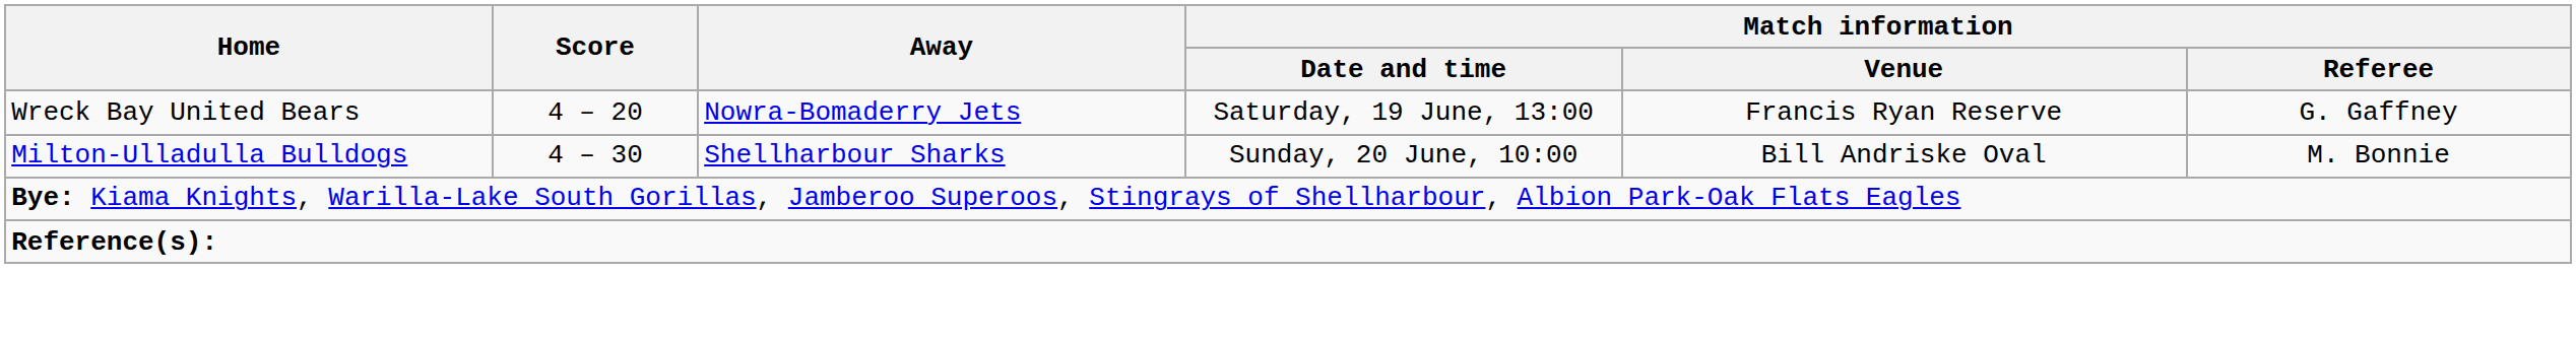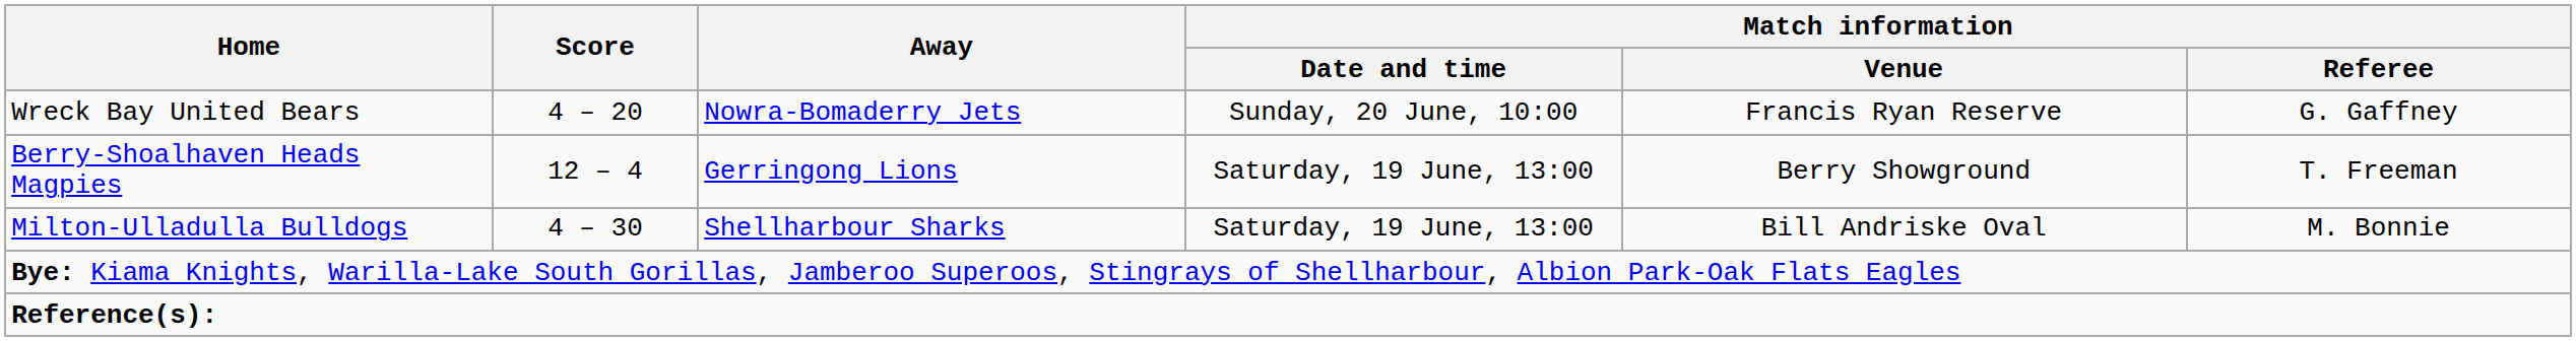Wreck Bay United Bears | Match information / Date and time: Saturday, 19 June, 13:00 -> Sunday, 20 June, 10:00
+ row: Berry-Shoalhaven Heads Magpies | 12 – 4 | Gerringong Lions | Saturday, 19 June, 13:00 | Berry Showground | T. Freeman
Milton-Ulladulla Bulldogs | Match information / Date and time: Sunday, 20 June, 10:00 -> Saturday, 19 June, 13:00
